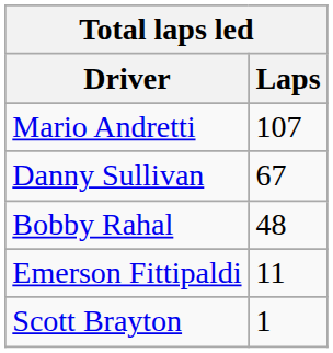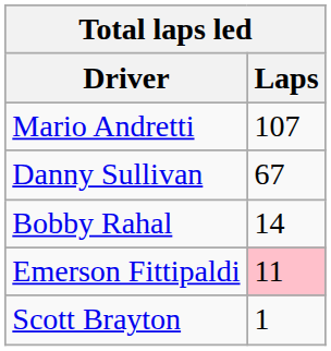Bobby Rahal | Laps: 48 -> 14
Emerson Fittipaldi | Laps: no background -> pink background
